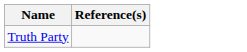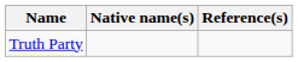+ column: Native name(s)
